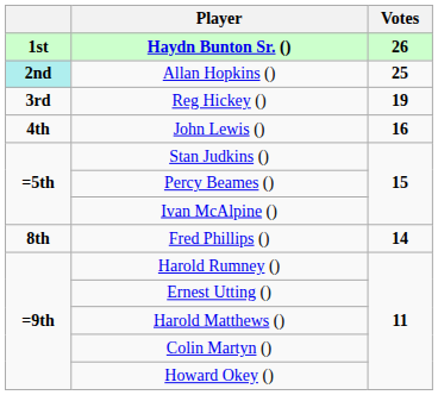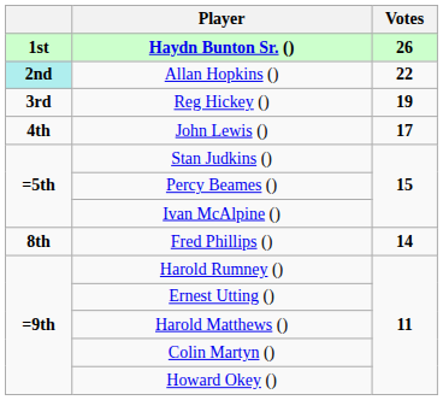Allan Hopkins () | Votes: 25 -> 22
John Lewis () | Votes: 16 -> 17
